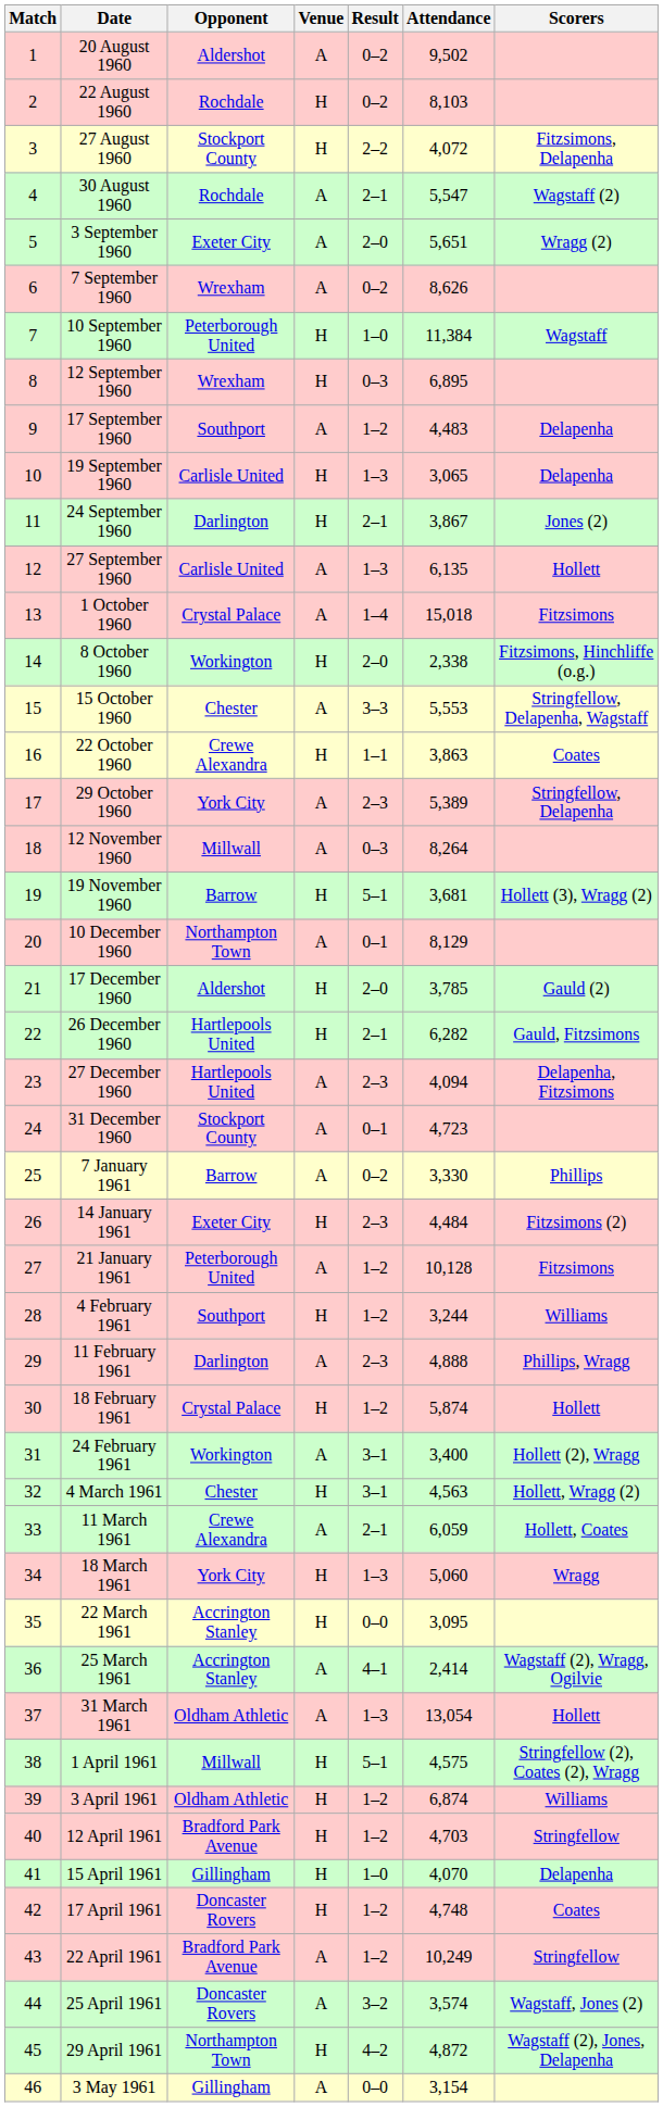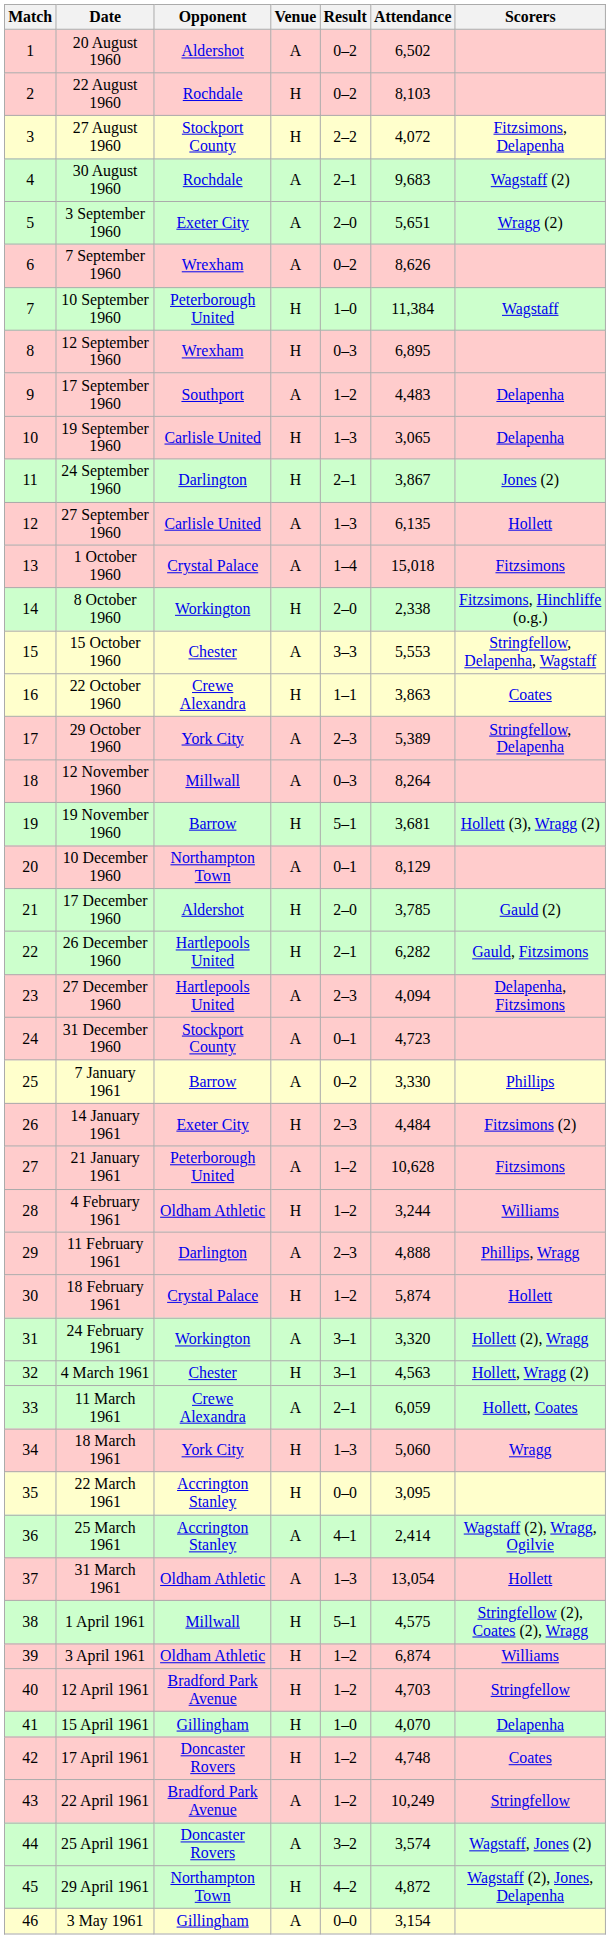20 August 1960 | Attendance: 9,502 -> 6,502
30 August 1960 | Attendance: 5,547 -> 9,683
21 January 1961 | Attendance: 10,128 -> 10,628
4 February 1961 | Opponent: Southport -> Oldham Athletic
24 February 1961 | Attendance: 3,400 -> 3,320
